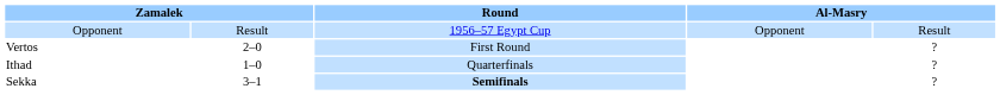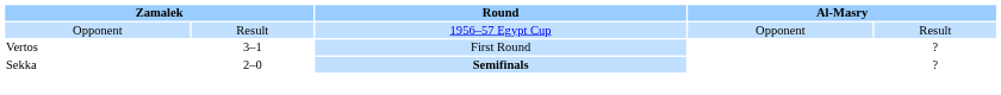Vertos | column 2: 2–0 -> 3–1
- row: Ithad | 1–0 | Quarterfinals | ?
Sekka | column 2: 3–1 -> 2–0
